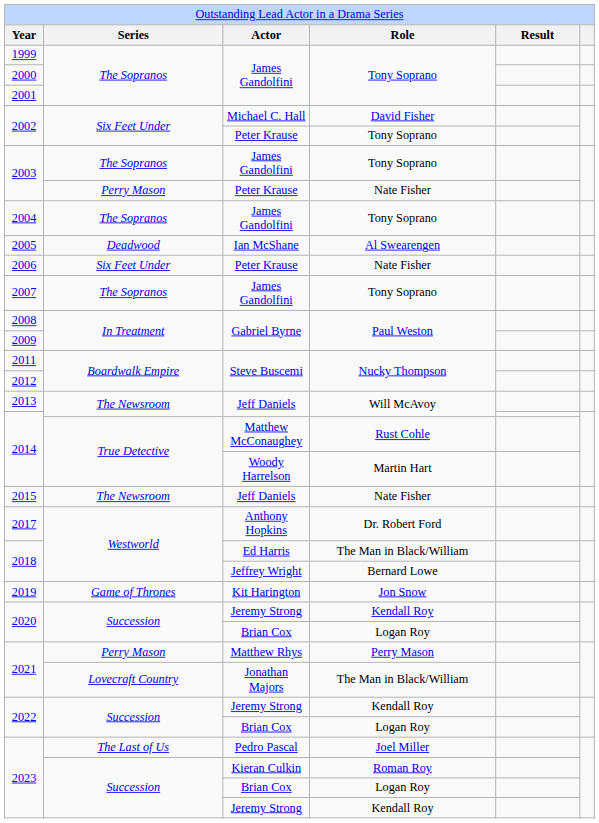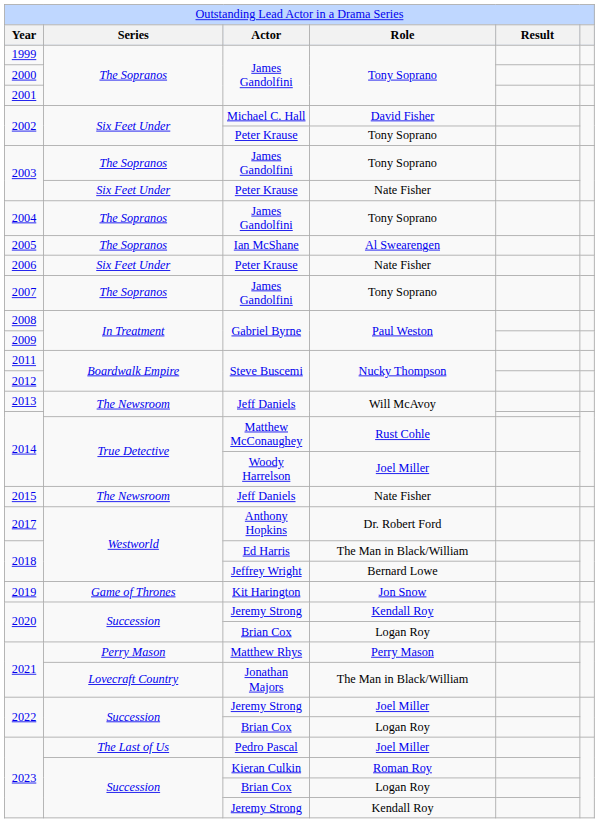2003 / Peter Krause | column 2: Perry Mason -> Six Feet Under
2005 | column 2: Deadwood -> The Sopranos
2014 / Woody Harrelson | column 4: Martin Hart -> Joel Miller
2022 / Jeremy Strong | column 4: Kendall Roy -> Joel Miller
